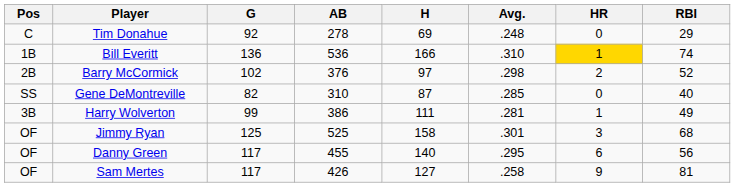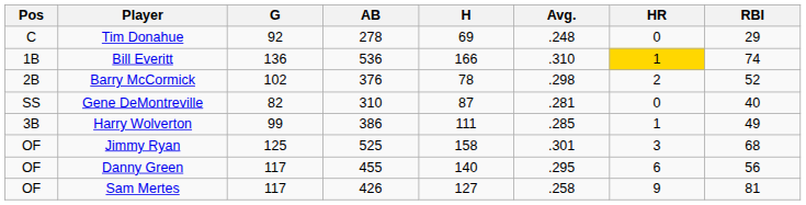Barry McCormick | H: 97 -> 78
Gene DeMontreville | Avg.: .285 -> .281
Harry Wolverton | Avg.: .281 -> .285
